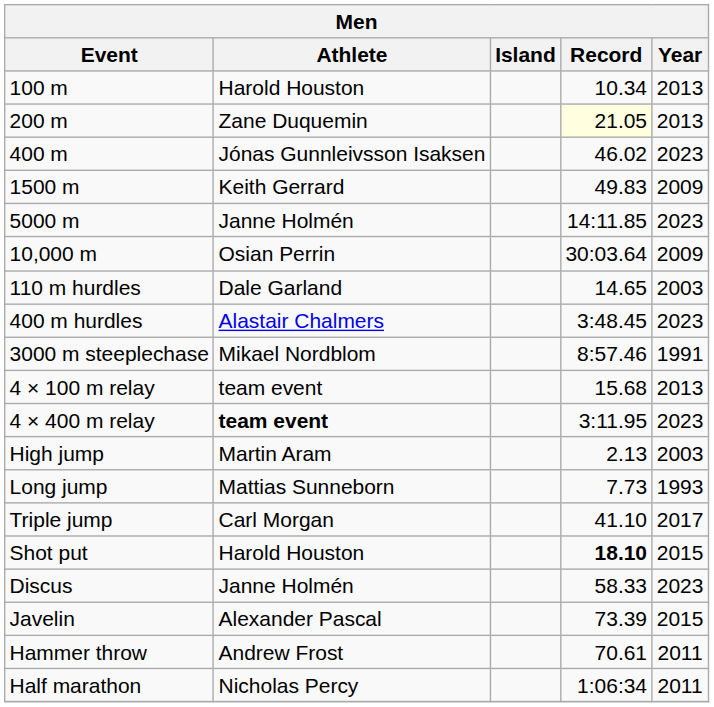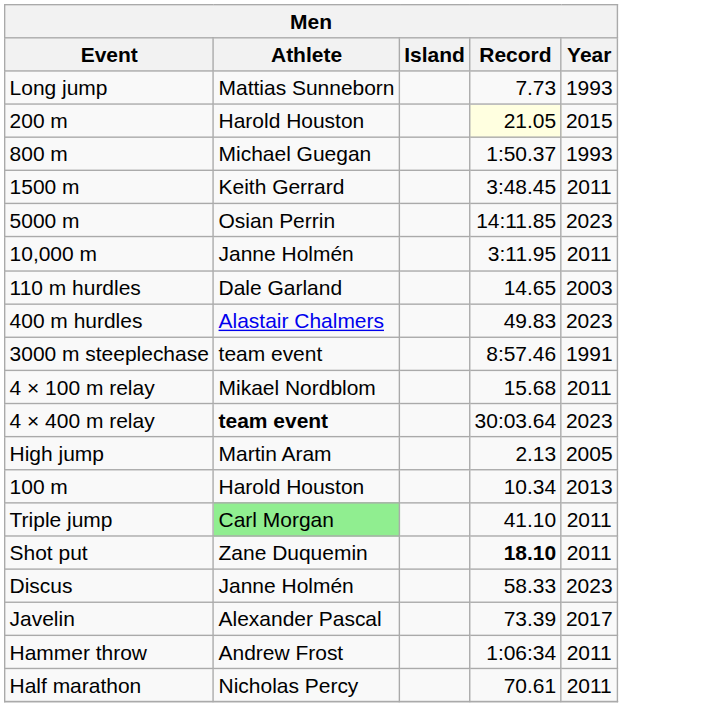rows swapped: 100 m <-> Long jump
200 m | Athlete: Zane Duquemin -> Harold Houston
200 m | Year: 2013 -> 2015
- row: 400 m | Jónas Gunnleivsson Isaksen | 46.02 | 2023
+ row: 800 m | Michael Guegan | 1:50.37 | 1993
1500 m | Record: 49.83 -> 3:48.45
1500 m | Year: 2009 -> 2011
5000 m | Athlete: Janne Holmén -> Osian Perrin
10,000 m | Athlete: Osian Perrin -> Janne Holmén
10,000 m | Record: 30:03.64 -> 3:11.95
10,000 m | Year: 2009 -> 2011
400 m hurdles | Record: 3:48.45 -> 49.83
3000 m steeplechase | Athlete: Mikael Nordblom -> team event
4 × 100 m relay | Athlete: team event -> Mikael Nordblom
4 × 100 m relay | Year: 2013 -> 2011
4 × 400 m relay | Record: 3:11.95 -> 30:03.64
High jump | Year: 2003 -> 2005
Triple jump | Athlete: no background -> lightgreen background
Triple jump | Year: 2017 -> 2011
Shot put | Athlete: Harold Houston -> Zane Duquemin
Shot put | Year: 2015 -> 2011
Javelin | Year: 2015 -> 2017
Hammer throw | Record: 70.61 -> 1:06:34
Half marathon | Record: 1:06:34 -> 70.61
